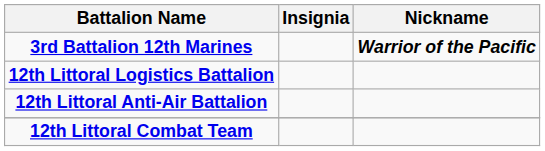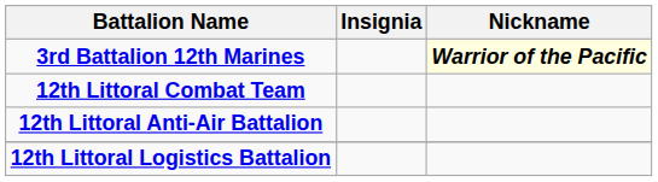3rd Battalion 12th Marines | Nickname: no background -> lightyellow background
rows swapped: 12th Littoral Combat Team <-> 12th Littoral Logistics Battalion
